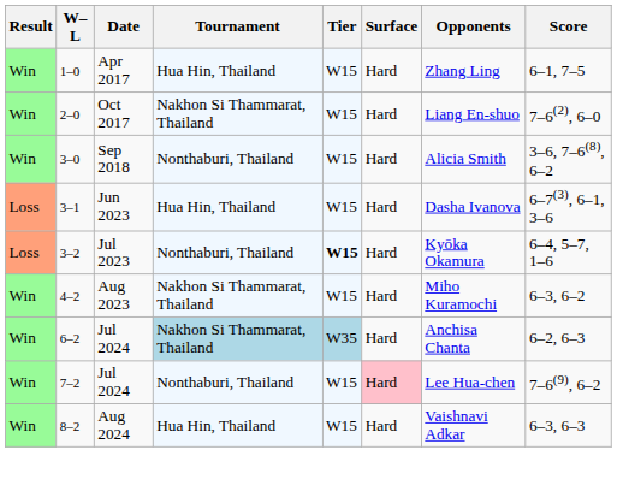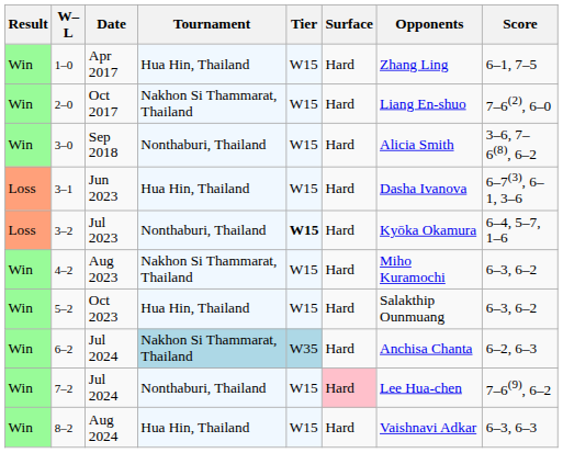+ row: Win | 5–2 | Oct 2023 | Hua Hin, Thailand | W15 | Hard | Salakthip Ounmuang | 6–3, 6–2
